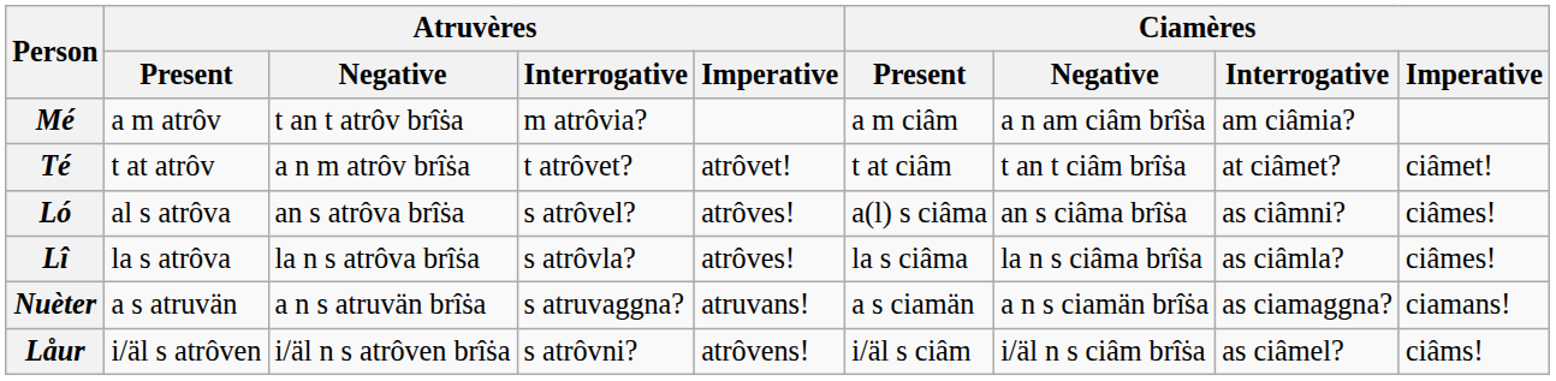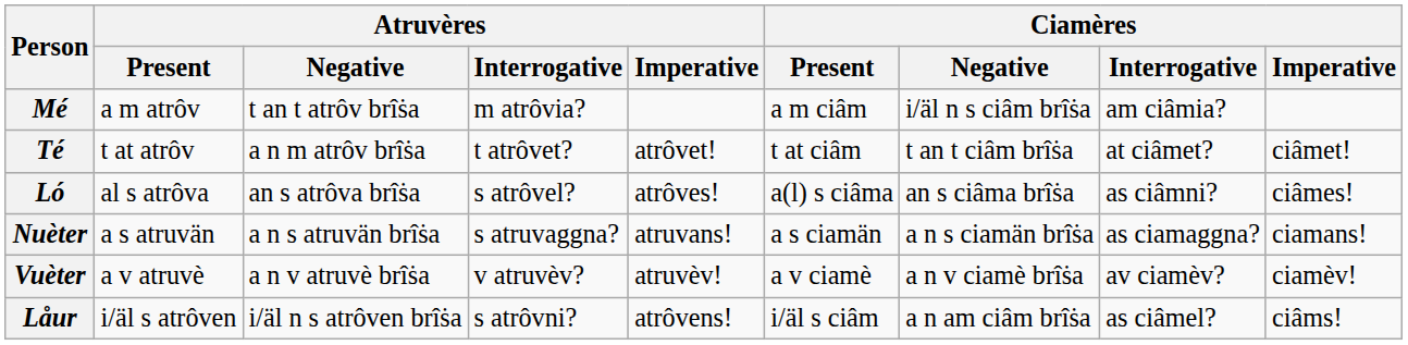Mé | Ciamères / Negative: a n am ciâm brîṡa -> i/äl n s ciâm brîṡa
- row: Lî | la s atrôva | la n s atrôva brîṡa | s atrôvla? | atrôves! | la s ciâma | la n s ciâma brîṡa | as ciâmla? | ciâmes!
+ row: Vuèter | a v atruvè | a n v atruvè brîṡa | v atruvèv? | atruvèv! | a v ciamè | a n v ciamè brîṡa | av ciamèv? | ciamèv!
Låur | Ciamères / Negative: i/äl n s ciâm brîṡa -> a n am ciâm brîṡa
